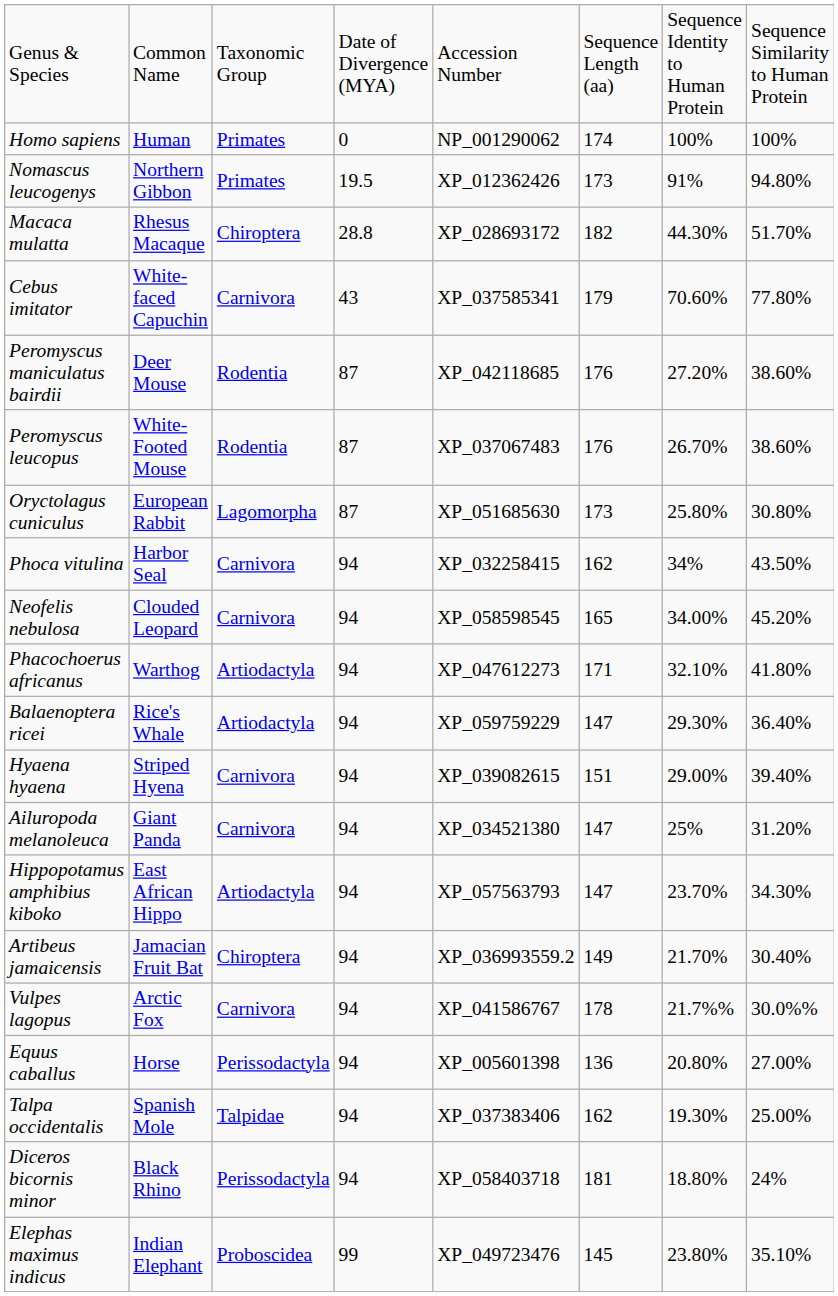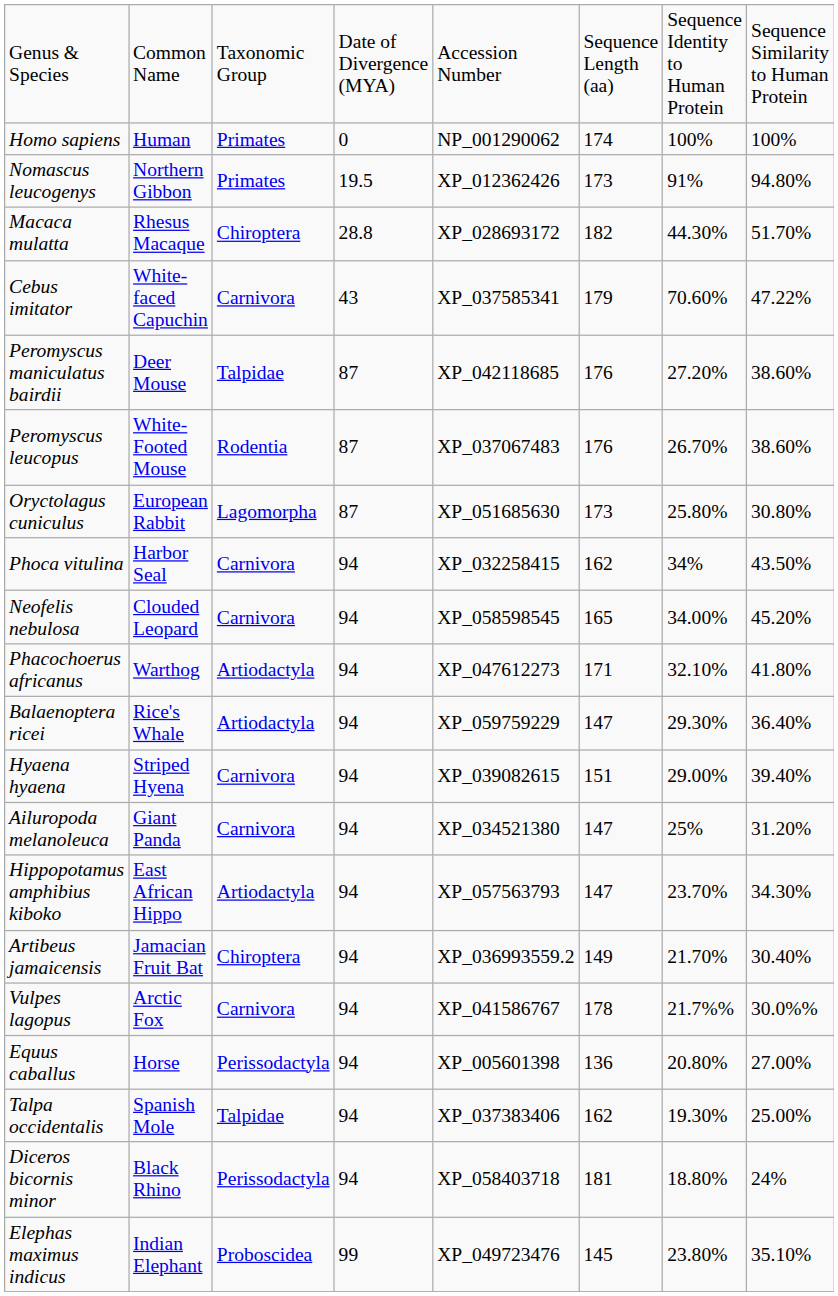Cebus imitator | column 8: 77.80% -> 47.22%
Peromyscus maniculatus bairdii | column 3: Rodentia -> Talpidae
